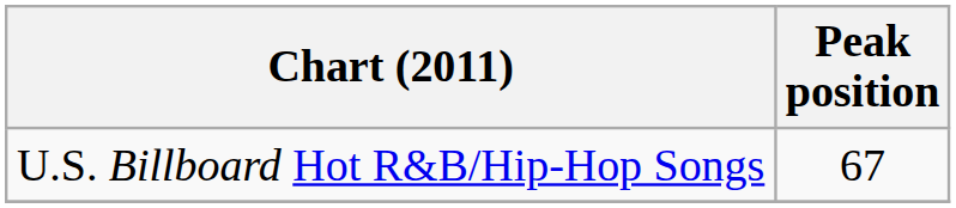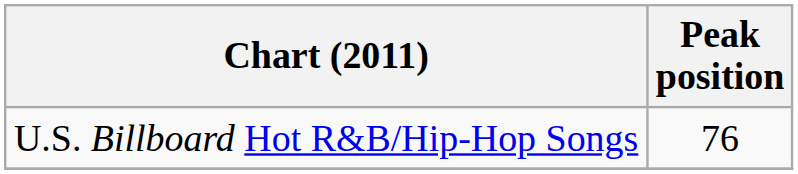U.S. Billboard Hot R&B/Hip-Hop Songs | Peak position: 67 -> 76
